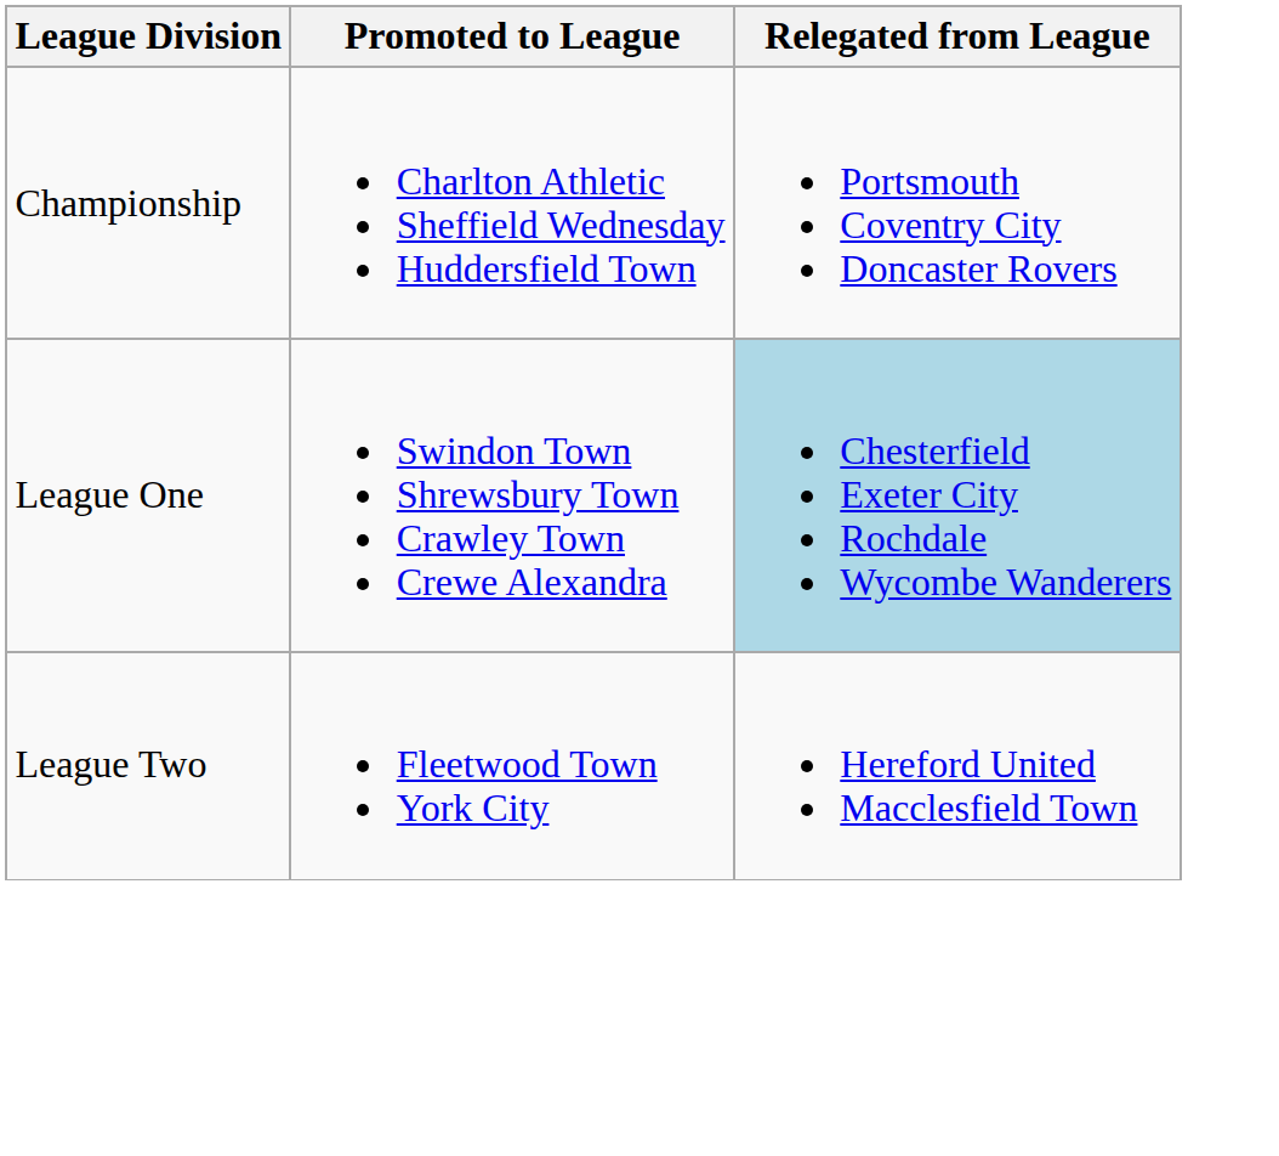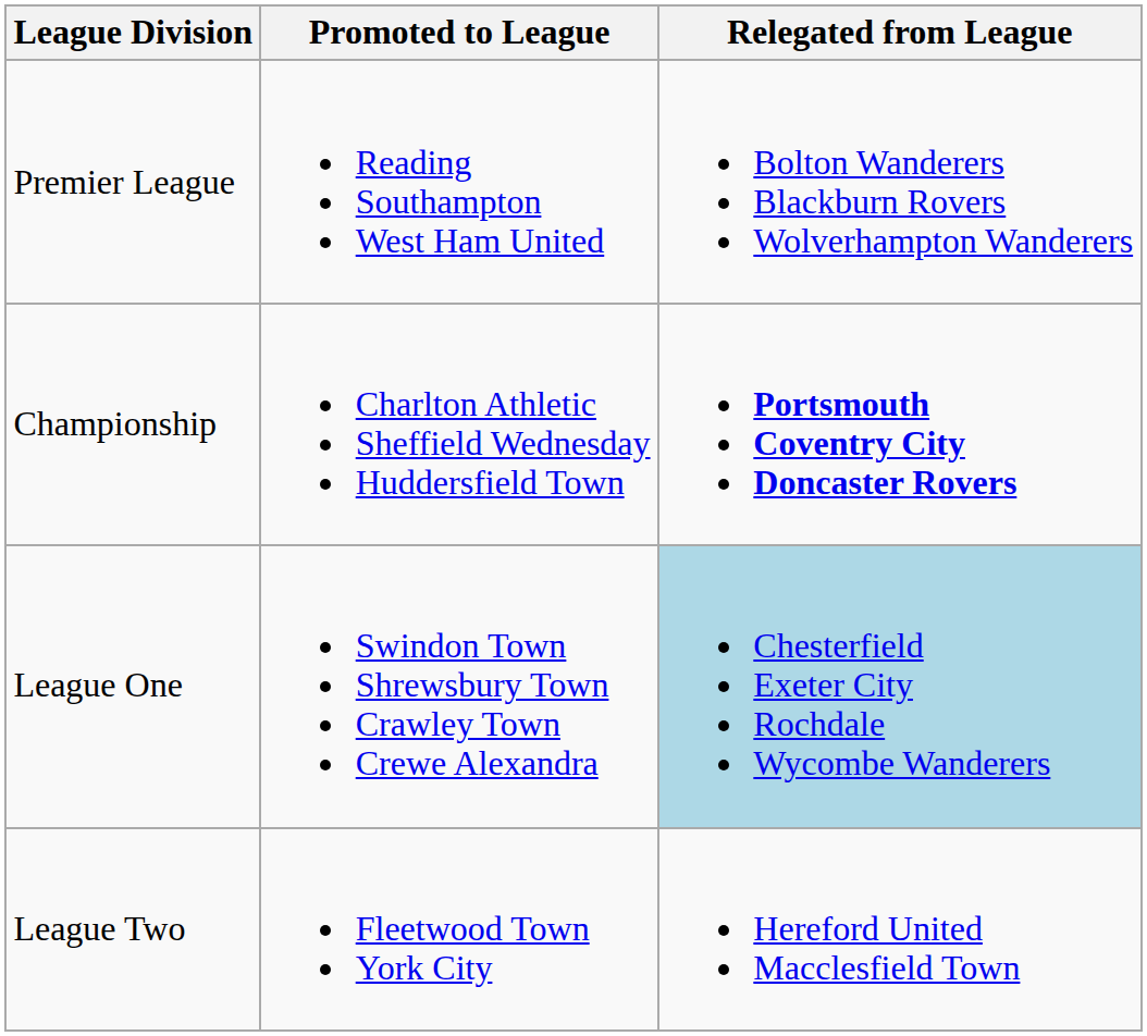+ row: Premier League | Reading Southampton West Ham United | Bolton Wanderers Blackburn Rovers Wolverhampton Wanderers
Championship | Relegated from League: normal -> bold
